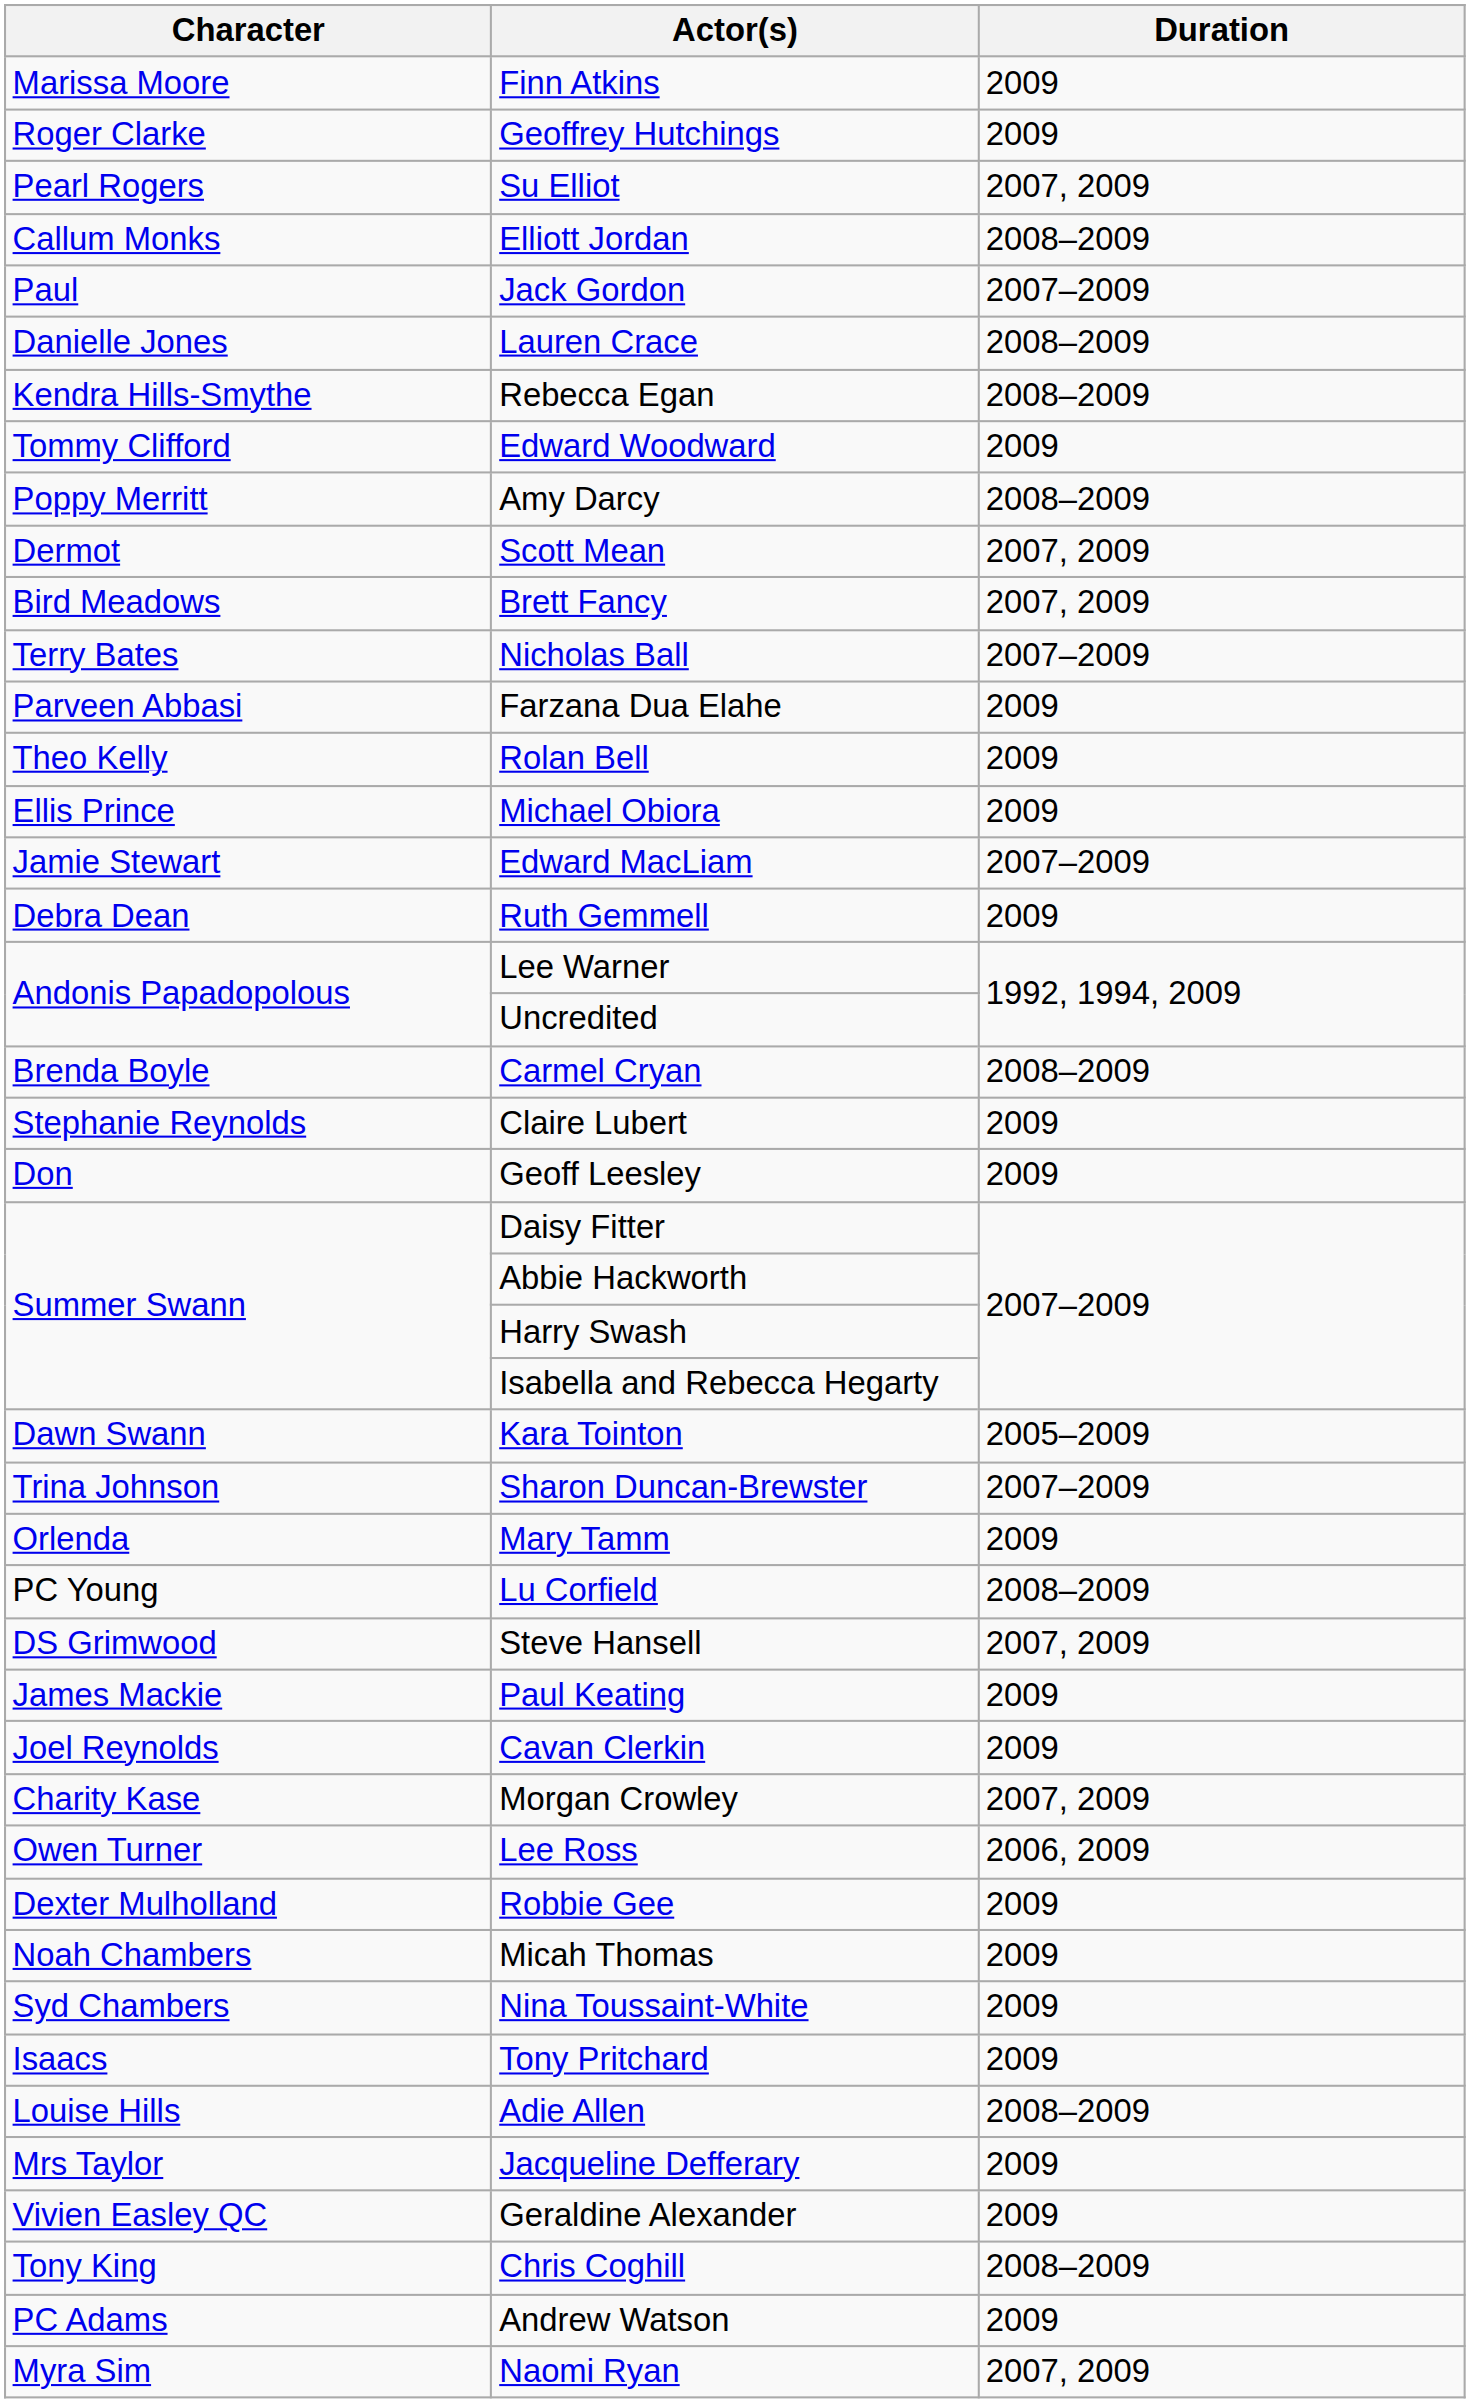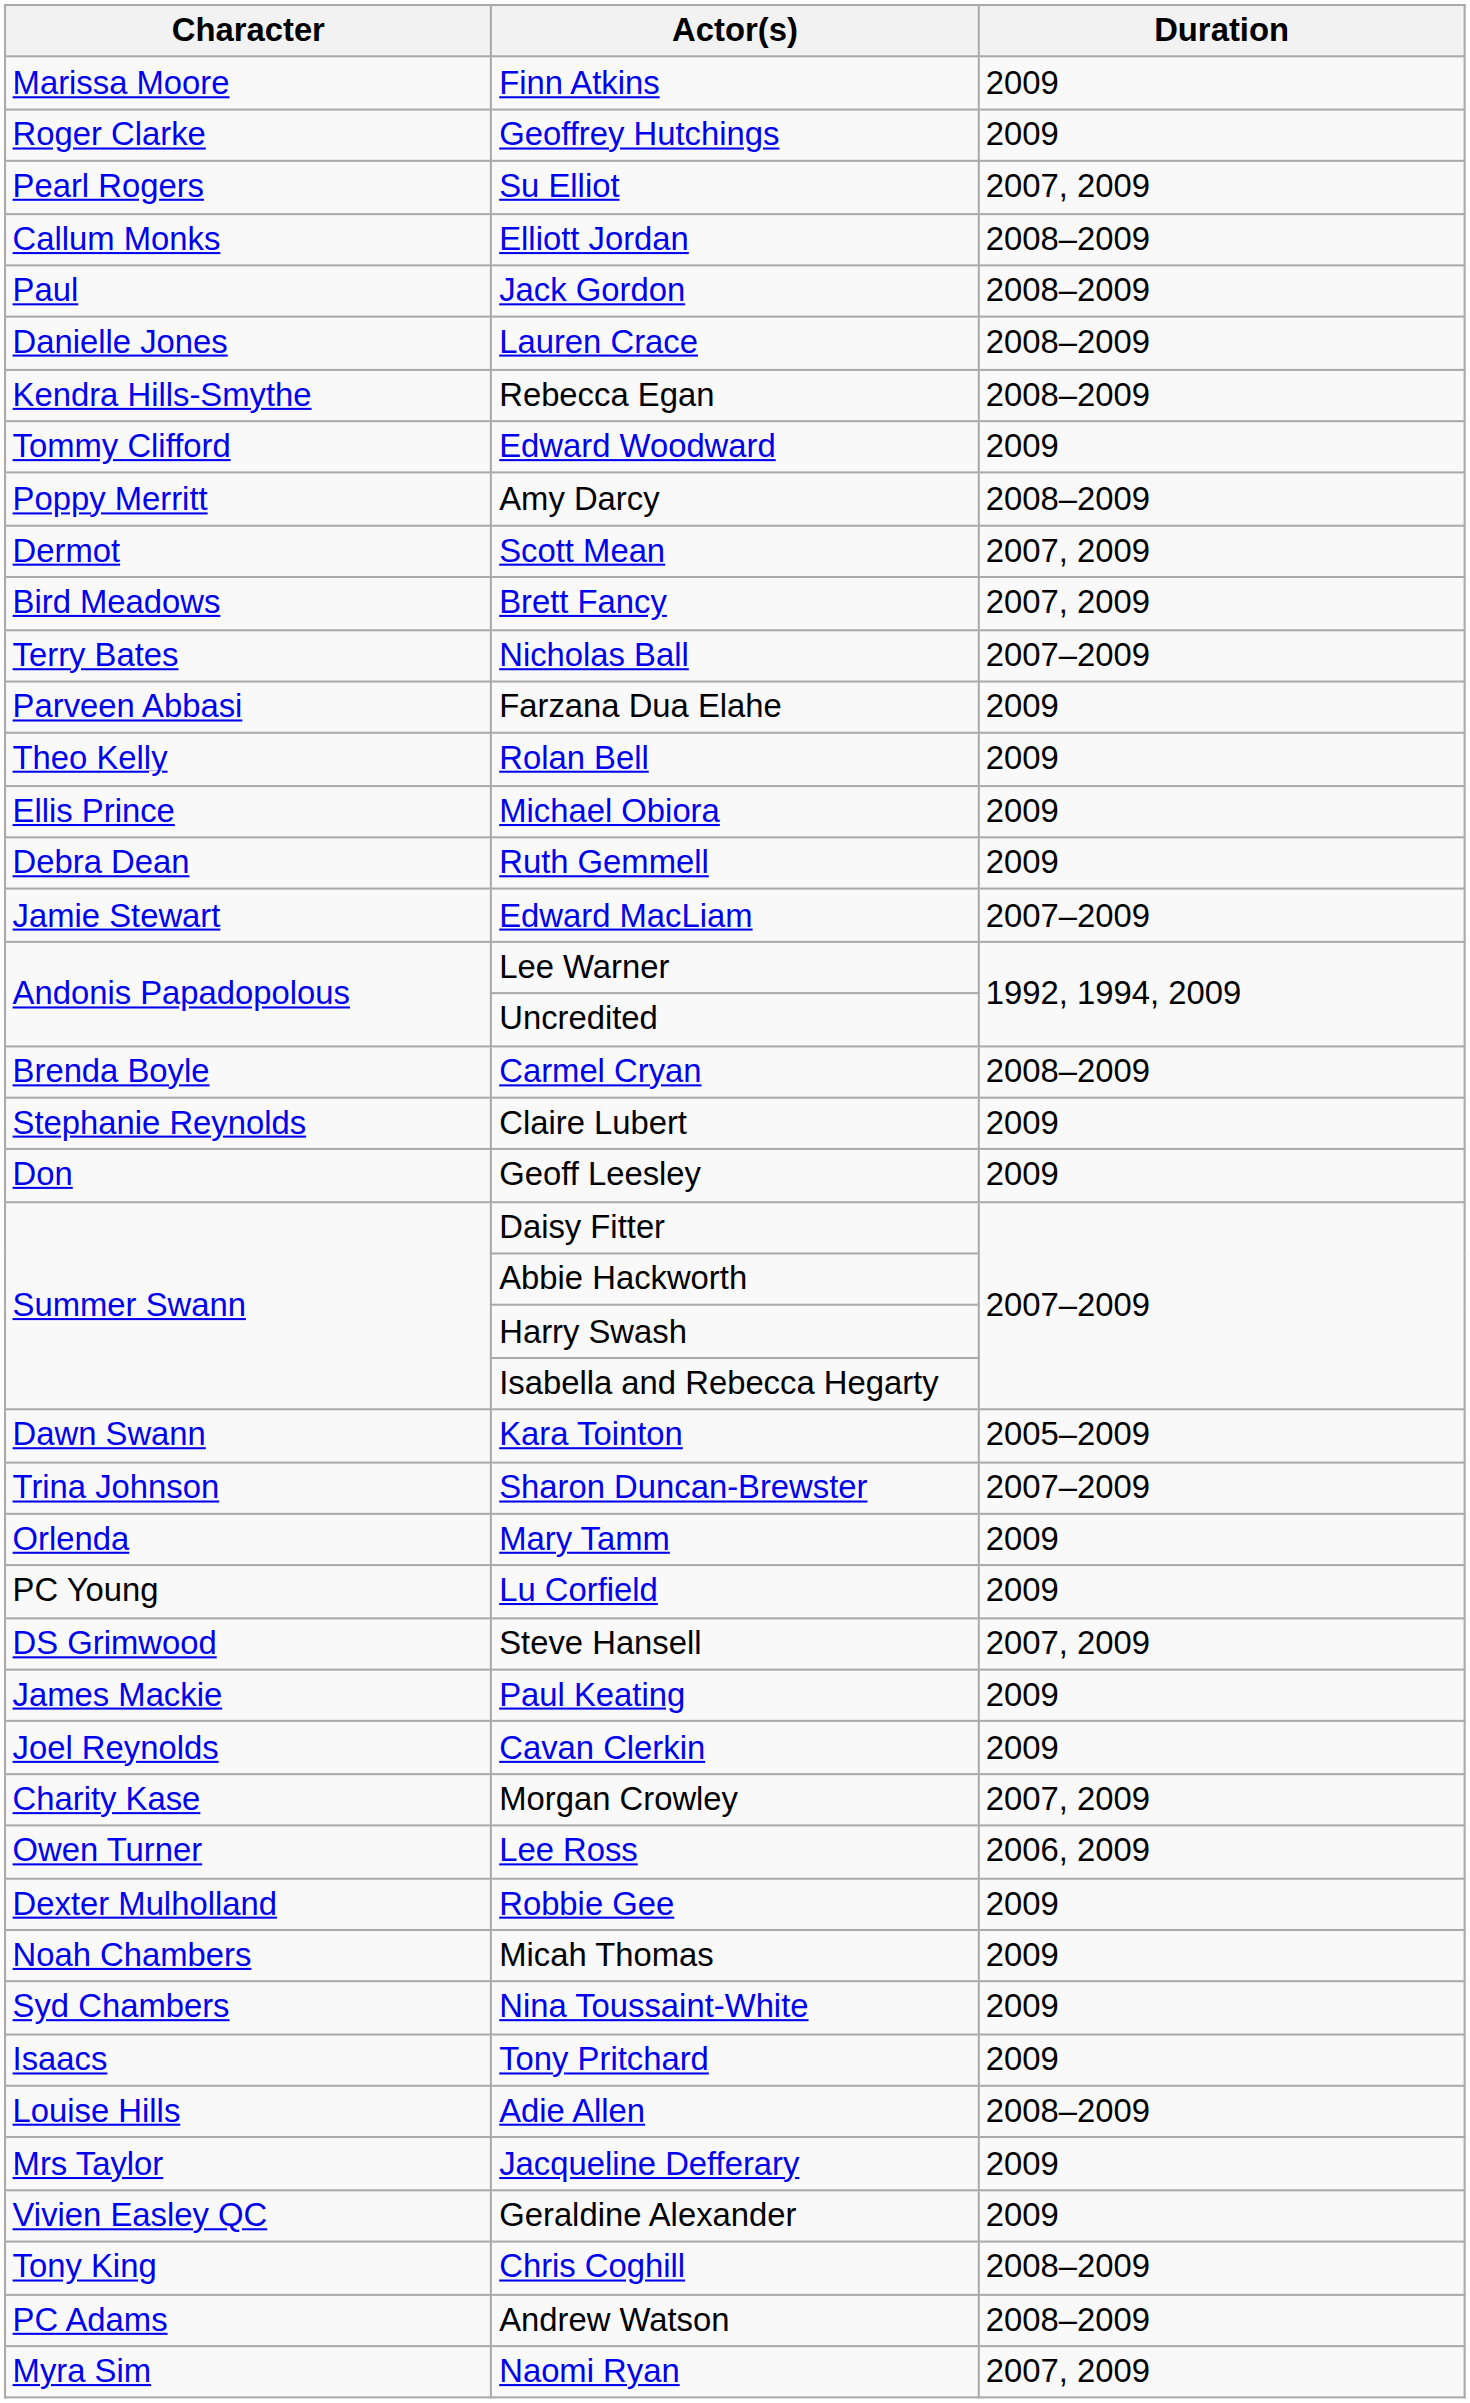Jack Gordon | Duration: 2007–2009 -> 2008–2009
rows swapped: Edward MacLiam <-> Ruth Gemmell
Lu Corfield | Duration: 2008–2009 -> 2009
Andrew Watson | Duration: 2009 -> 2008–2009
